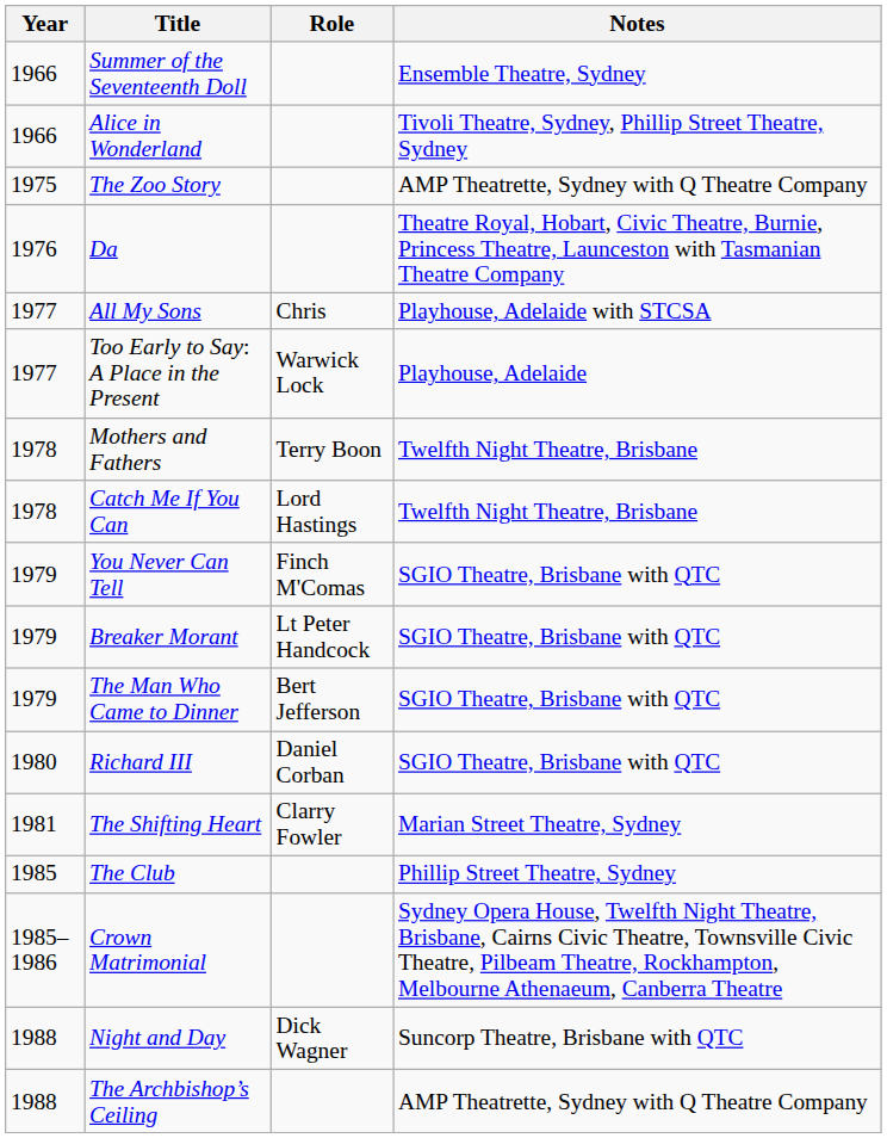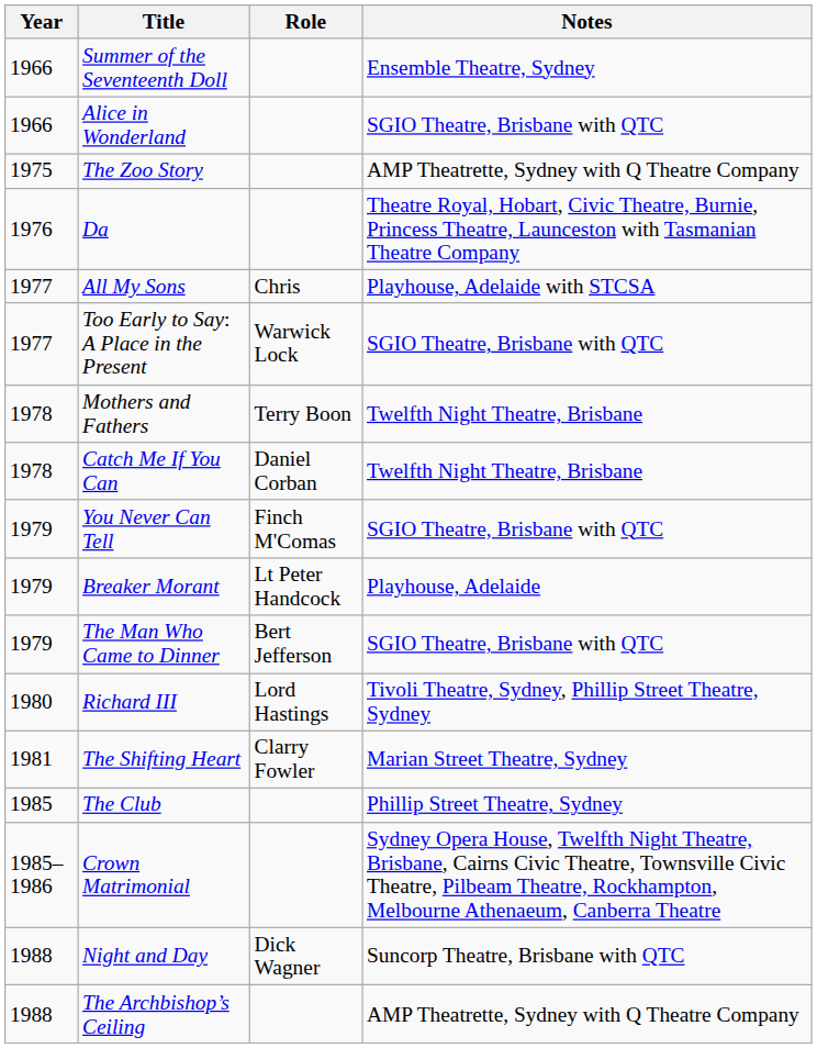Alice in Wonderland | Notes: Tivoli Theatre, Sydney, Phillip Street Theatre, Sydney -> SGIO Theatre, Brisbane with QTC
Too Early to Say: A Place in the Present | Notes: Playhouse, Adelaide -> SGIO Theatre, Brisbane with QTC
Catch Me If You Can | Role: Lord Hastings -> Daniel Corban
Breaker Morant | Notes: SGIO Theatre, Brisbane with QTC -> Playhouse, Adelaide
Richard III | Role: Daniel Corban -> Lord Hastings
Richard III | Notes: SGIO Theatre, Brisbane with QTC -> Tivoli Theatre, Sydney, Phillip Street Theatre, Sydney
